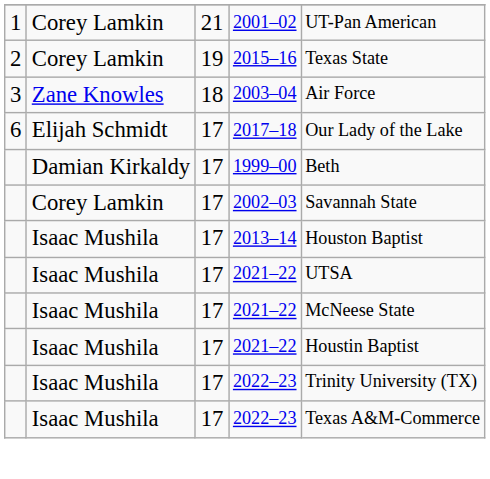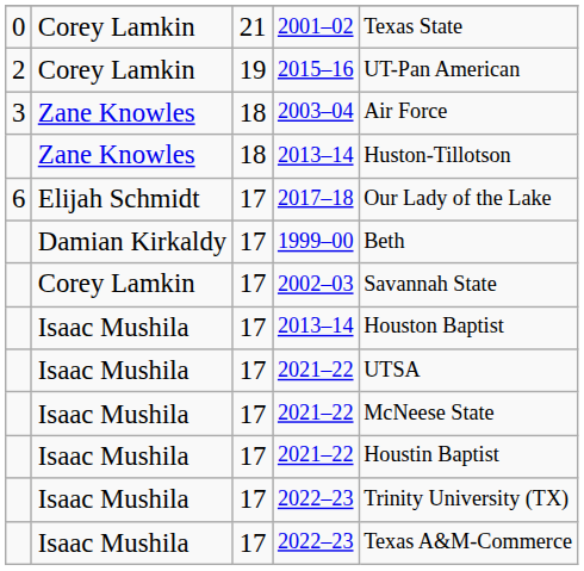2001–02 | column 1: 1 -> 0
2001–02 | column 5: UT-Pan American -> Texas State
2015–16 | column 5: Texas State -> UT-Pan American
+ row: Zane Knowles | 18 | 2013–14 | Huston-Tillotson
